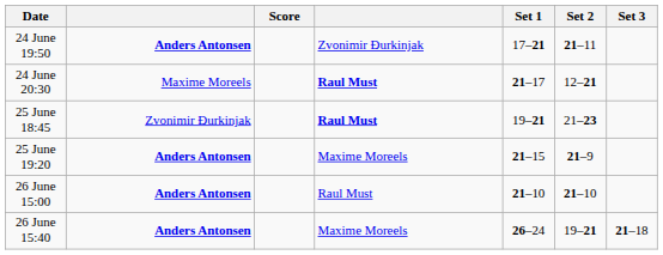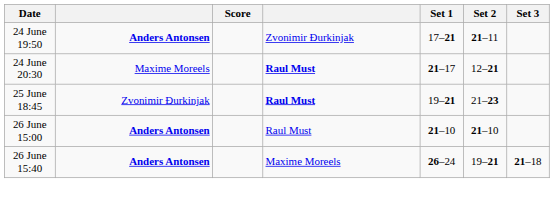- row: 25 June 19:20 | Anders Antonsen | Maxime Moreels | 21–15 | 21–9
